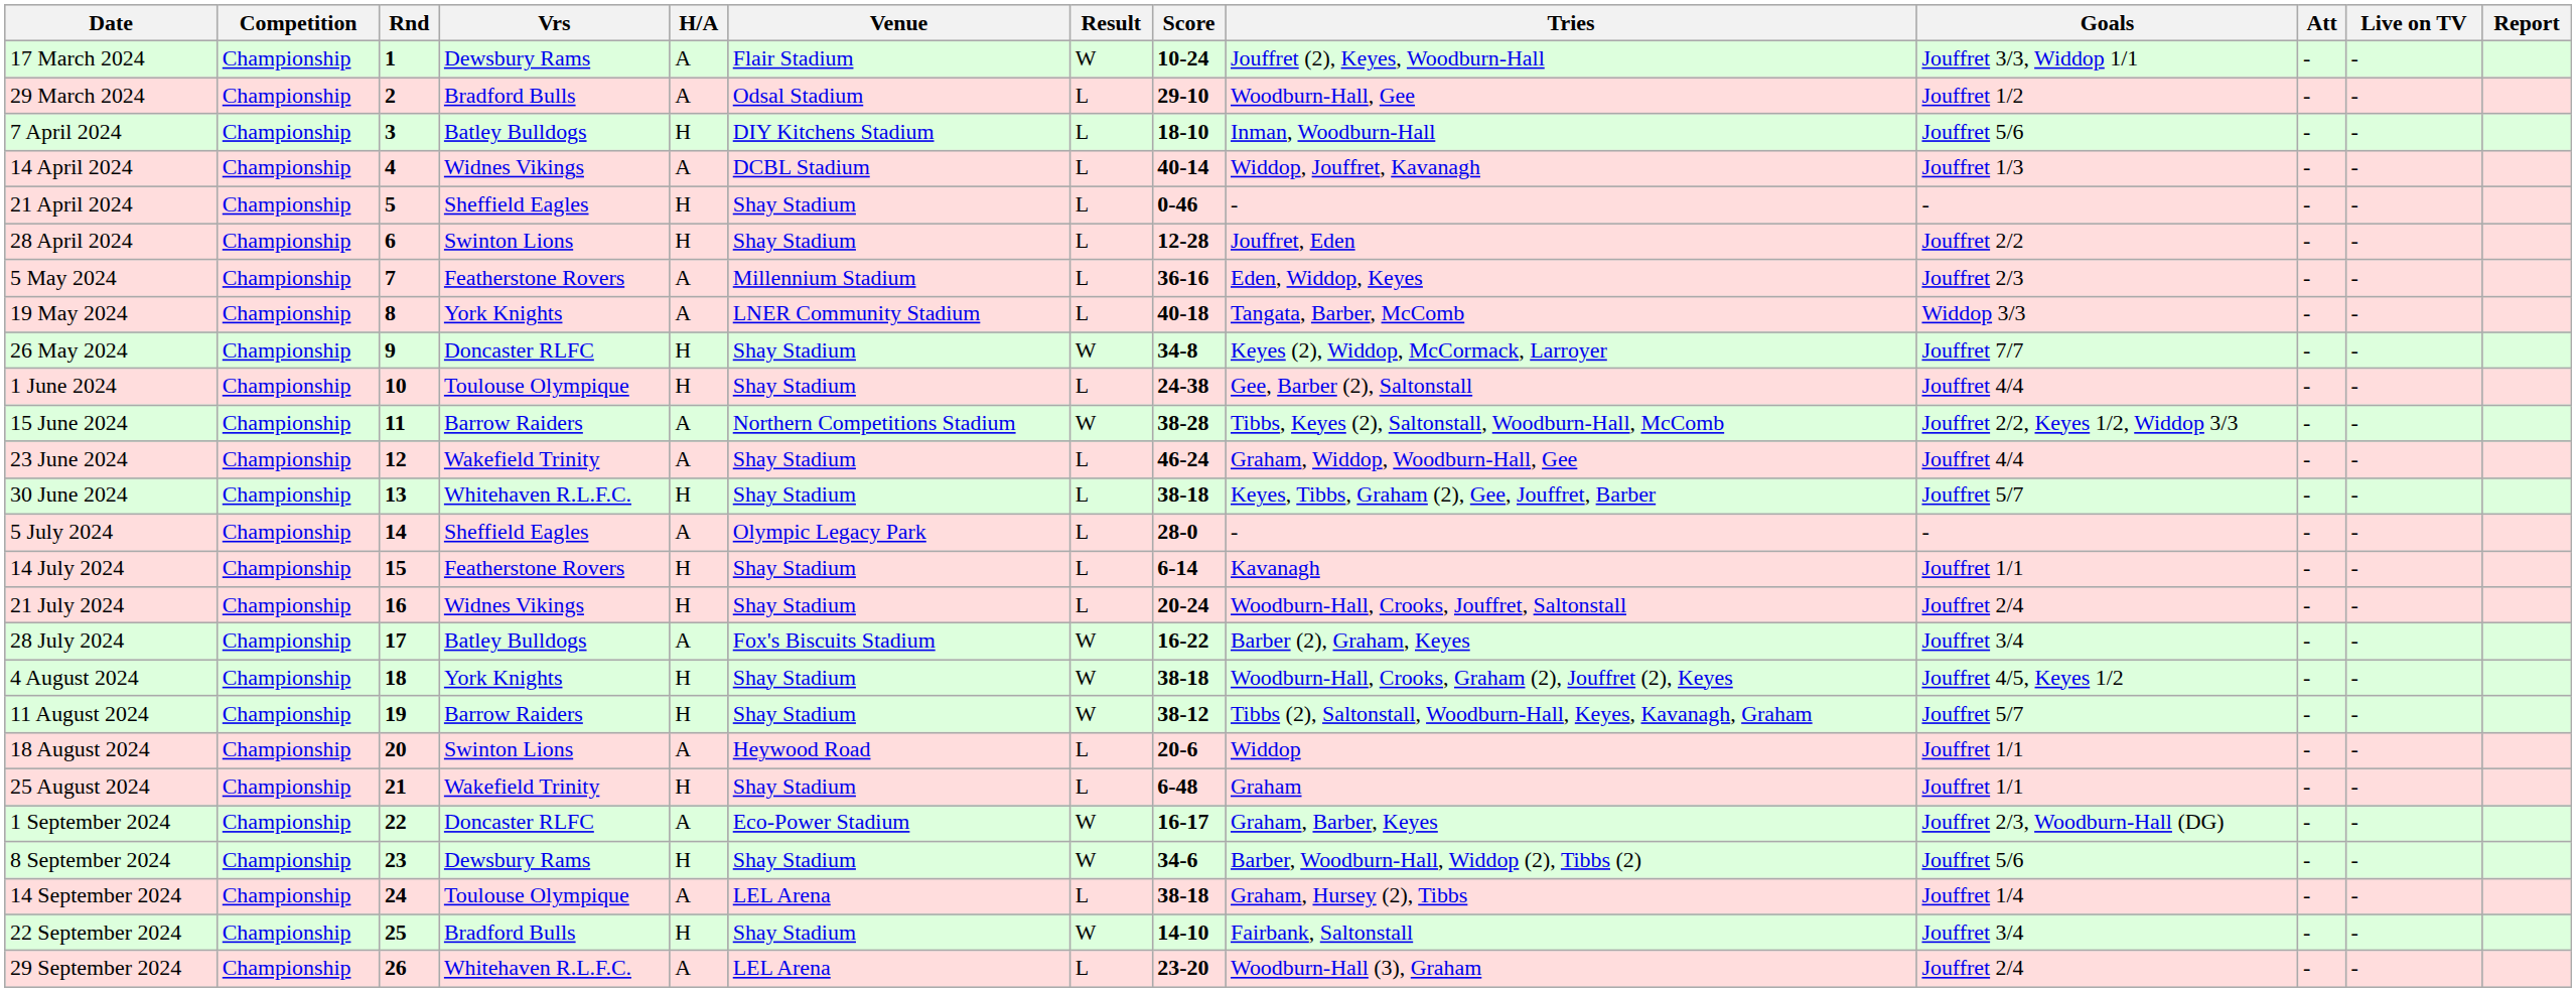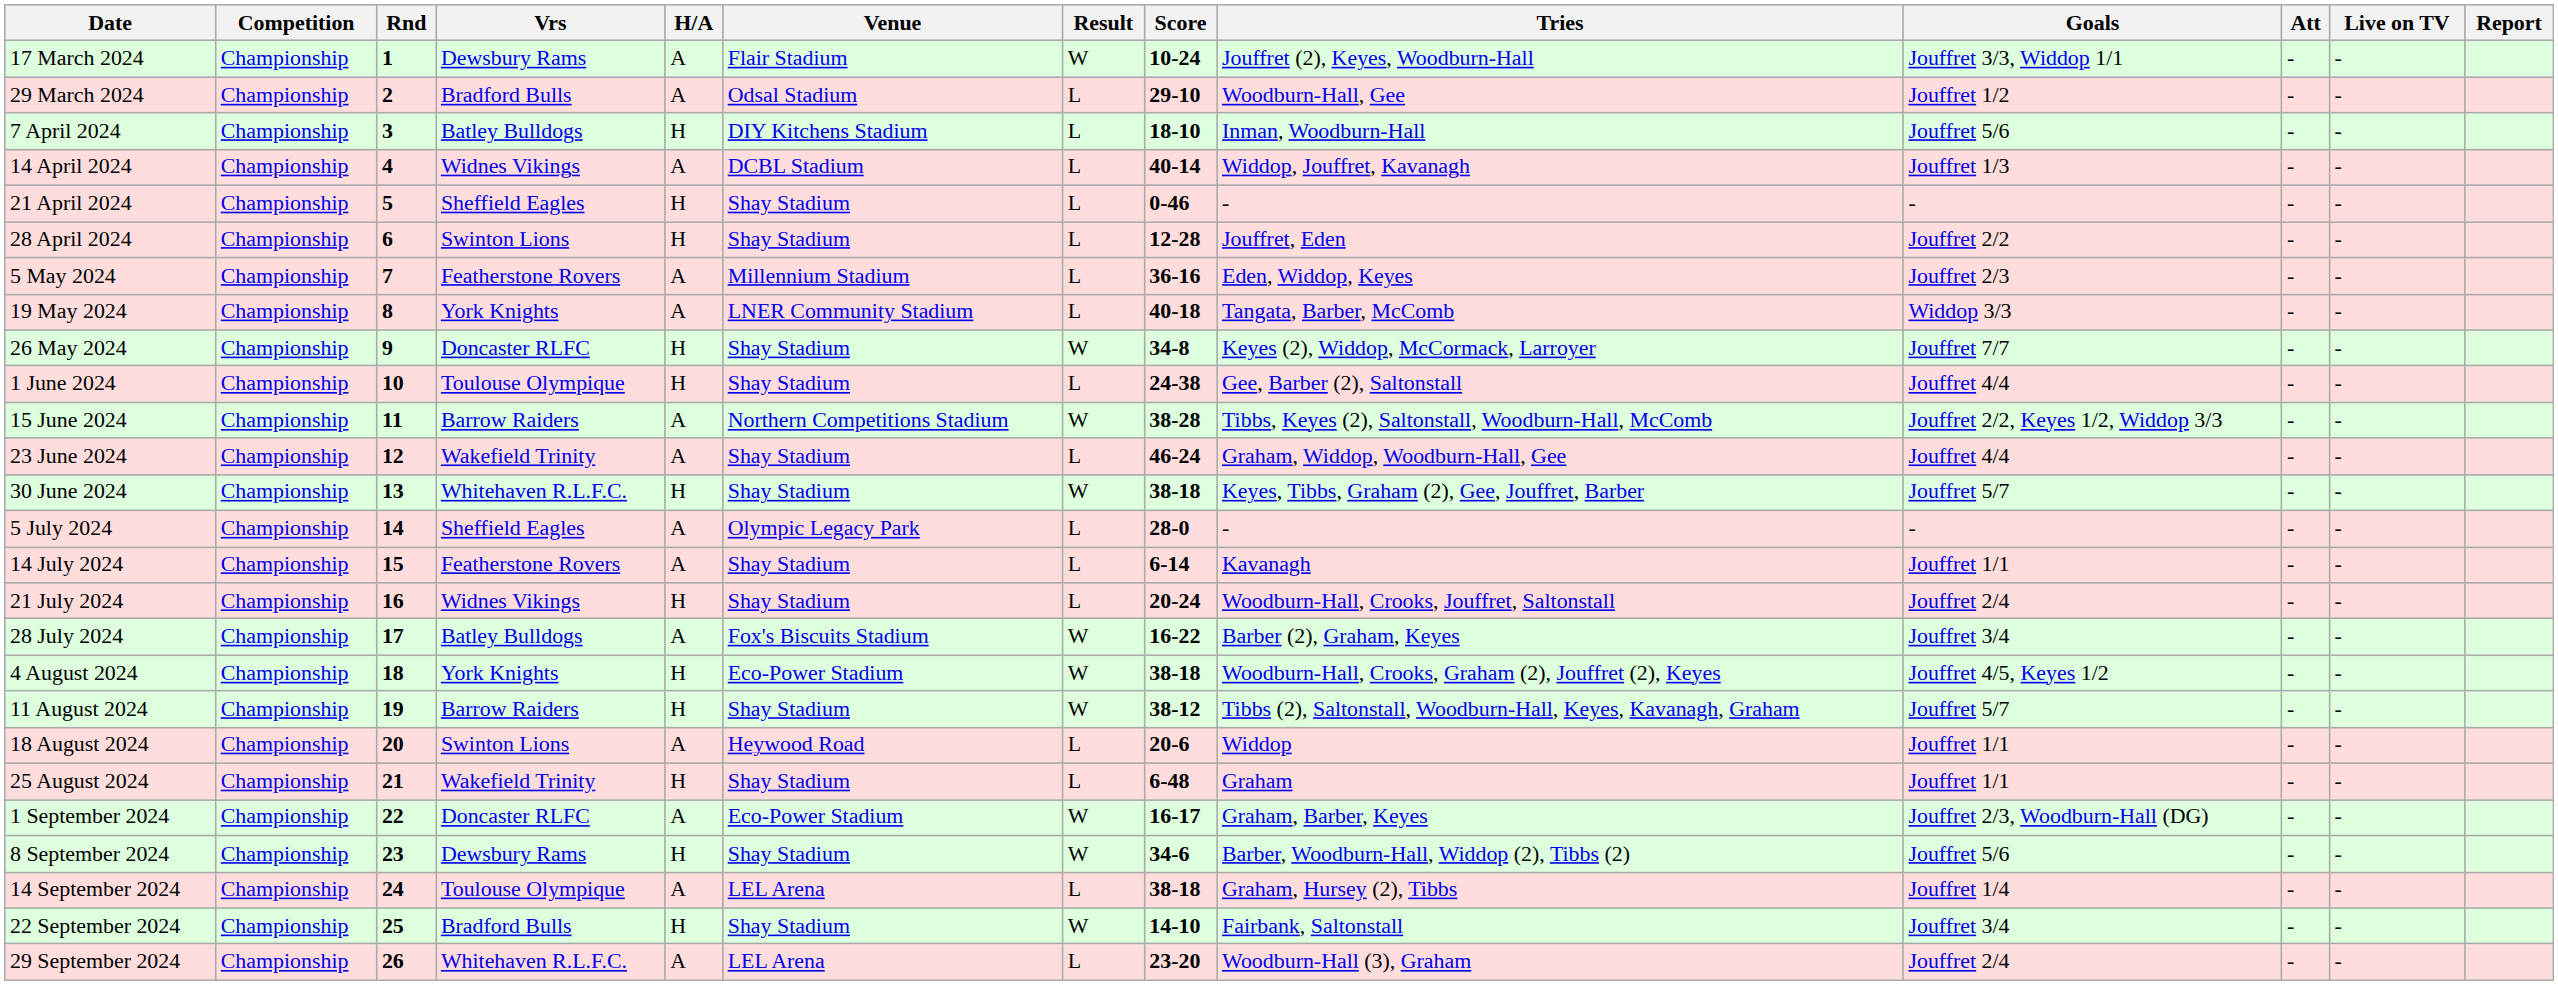30 June 2024 | Result: L -> W
14 July 2024 | H/A: H -> A
4 August 2024 | Venue: Shay Stadium -> Eco-Power Stadium
